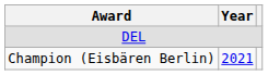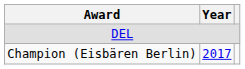Champion (Eisbären Berlin) | Year: 2021 -> 2017
